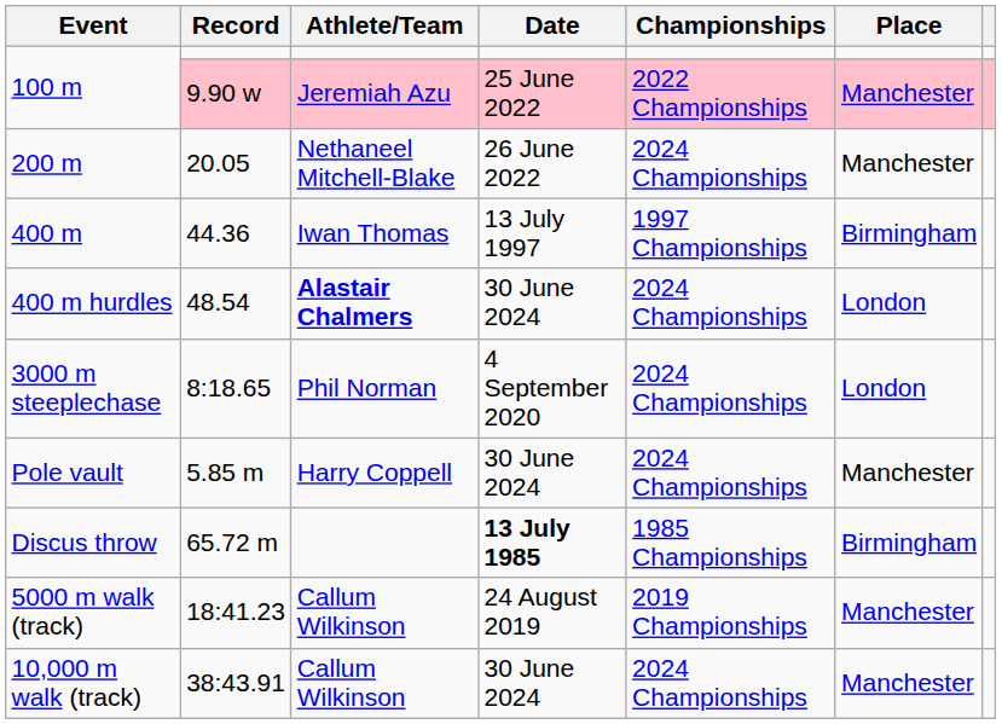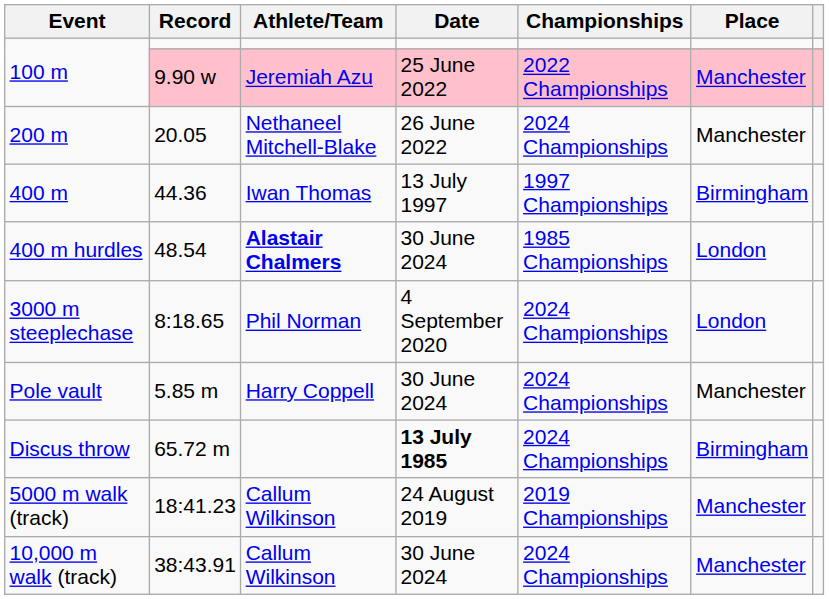400 m hurdles | Championships: 2024 Championships -> 1985 Championships
Discus throw | Championships: 1985 Championships -> 2024 Championships
